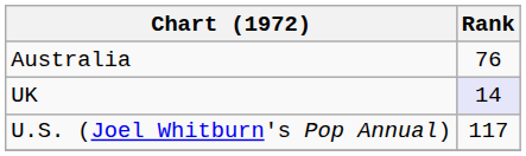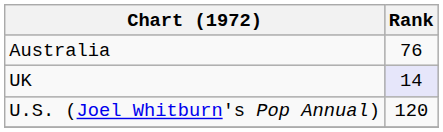U.S. (Joel Whitburn's Pop Annual) | Rank: 117 -> 120
